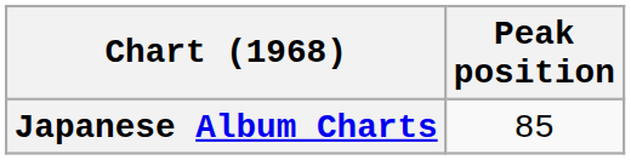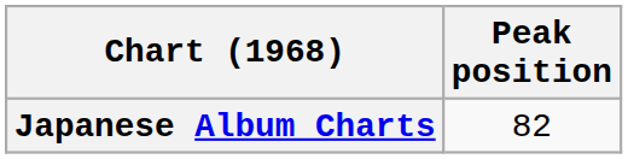Japanese Album Charts | Peak position: 85 -> 82
